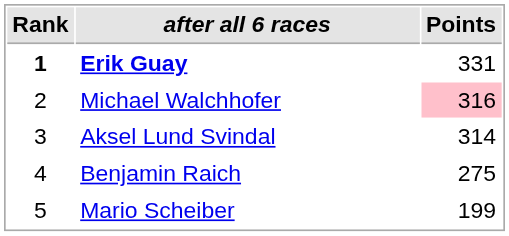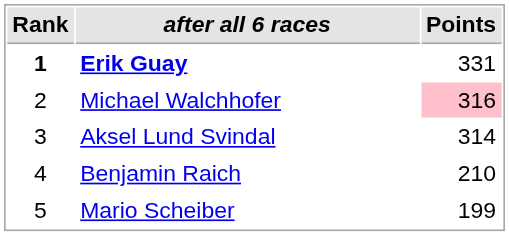Benjamin Raich | Points: 275 -> 210
